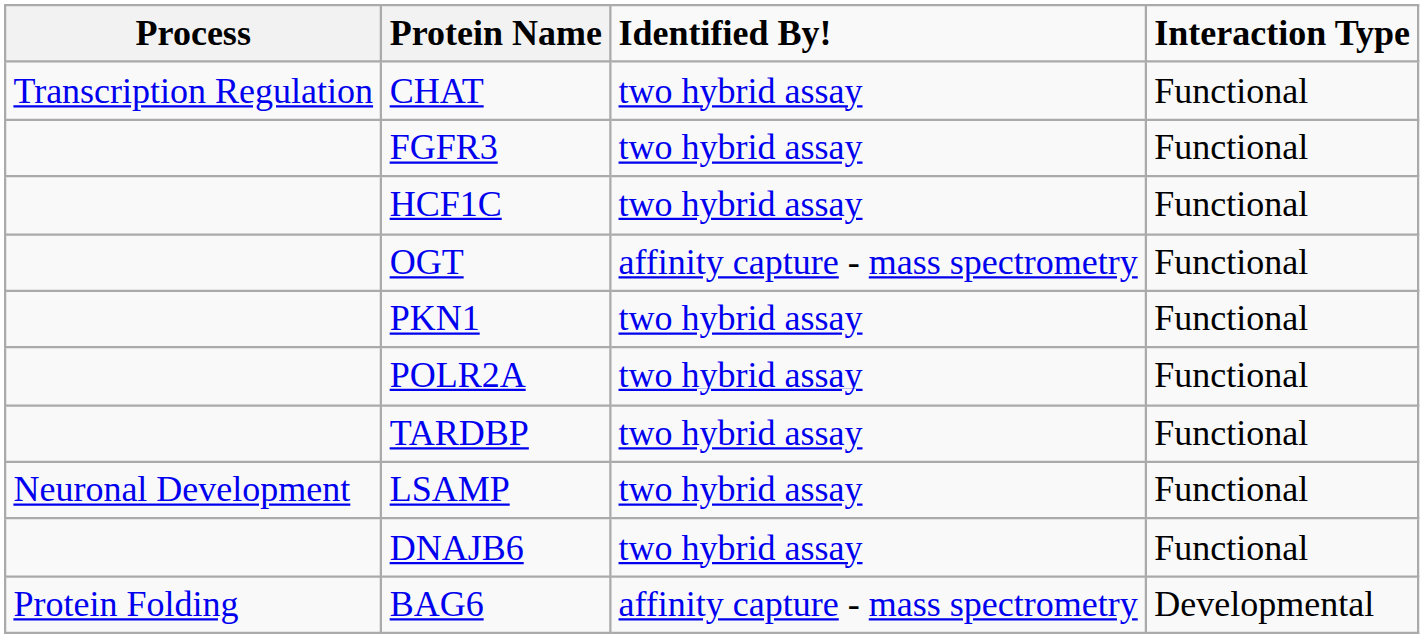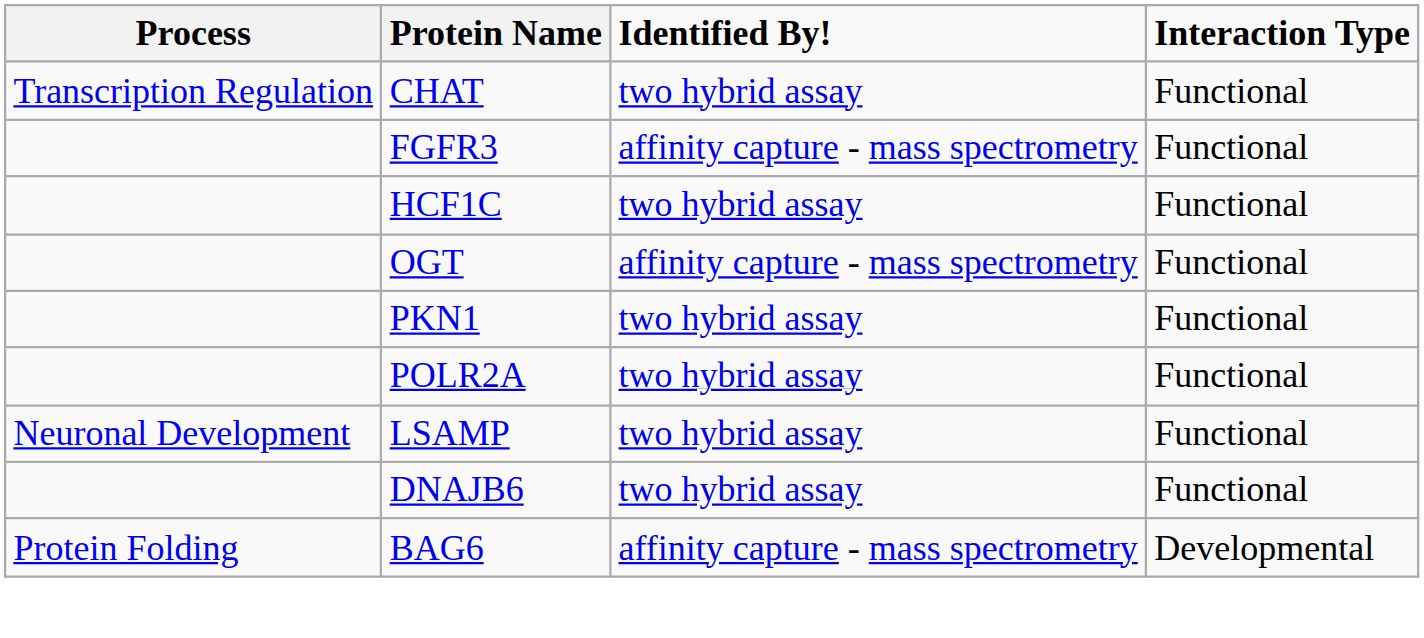FGFR3 | Identified By!: two hybrid assay -> affinity capture - mass spectrometry
- row: TARDBP | two hybrid assay | Functional
